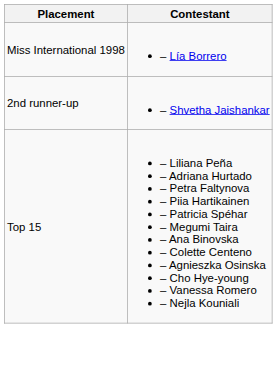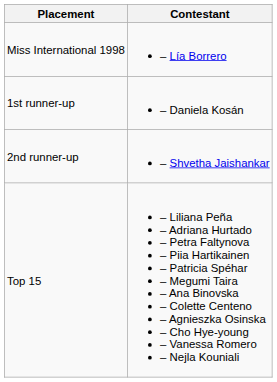+ row: 1st runner-up | – Daniela Kosán
